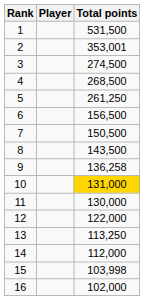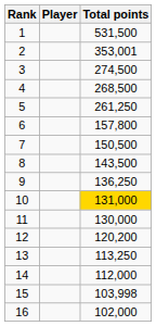6 | Total points: 156,500 -> 157,800
9 | Total points: 136,258 -> 136,250
12 | Total points: 122,000 -> 120,200
